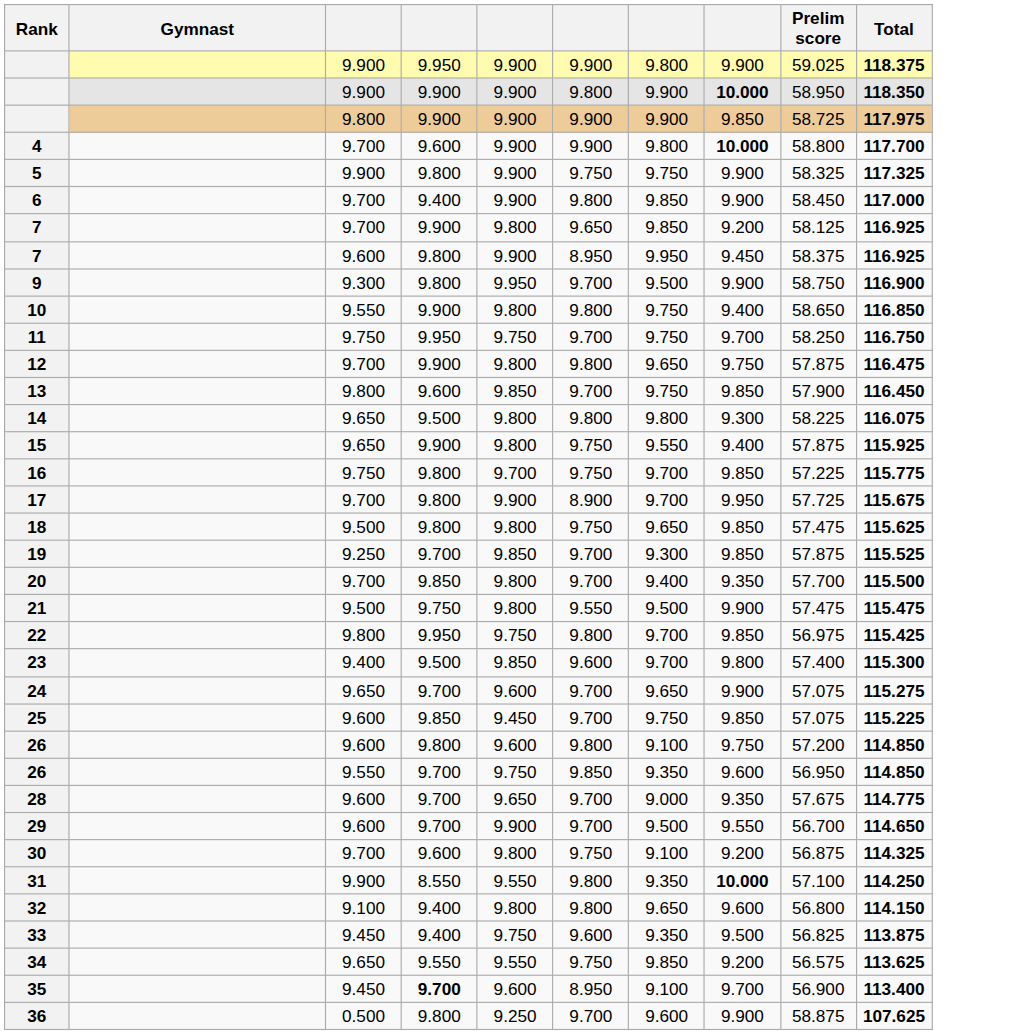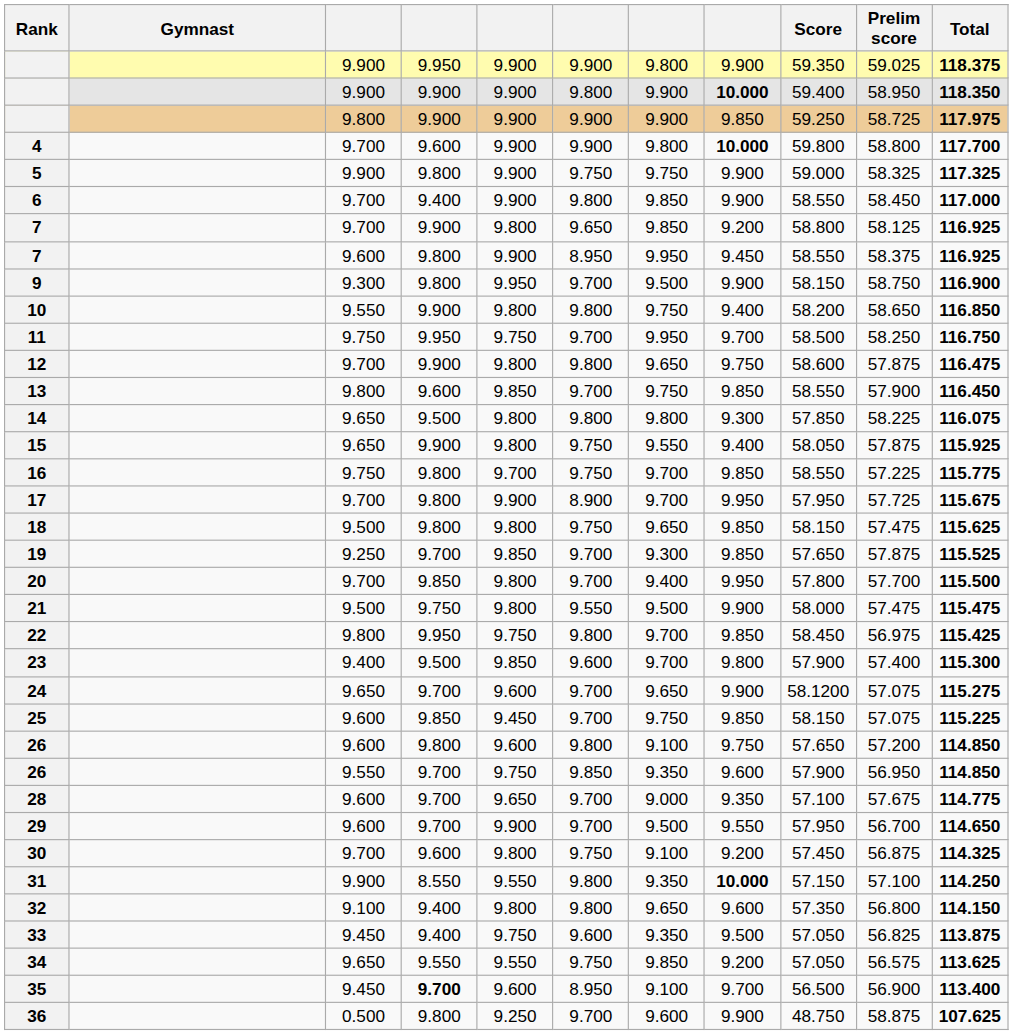+ column: Score | 59.350 | 59.400 | 59.250 | 59.800 | 59.000 | 58.550 | 58.800 | 58.550 | 58.150 | 58.200 | 58.500 | 58.600 | 58.550 | 57.850 | 58.050 | 58.550 | 57.950 | 58.150 | 57.650 | 57.800 | 58.000 | 58.450 | 57.900 | 58.1200 | 58.150 | 57.650 | 57.900 | 57.100 | 57.950 | 57.450 | 57.150 | 57.350 | 57.050 | 57.050 | 56.500 | 48.750
11 | column 7: 9.750 -> 9.950
20 | column 8: 9.350 -> 9.950
